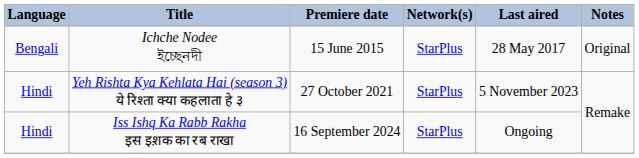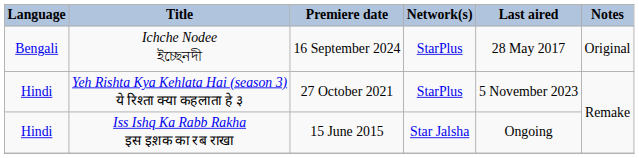Ichche Nodee ইচ্ছেনদী | Premiere date: 15 June 2015 -> 16 September 2024
Iss Ishq Ka Rabb Rakha इस इश़क का रब राखा | Premiere date: 16 September 2024 -> 15 June 2015
Iss Ishq Ka Rabb Rakha इस इश़क का रब राखा | Network(s): StarPlus -> Star Jalsha
